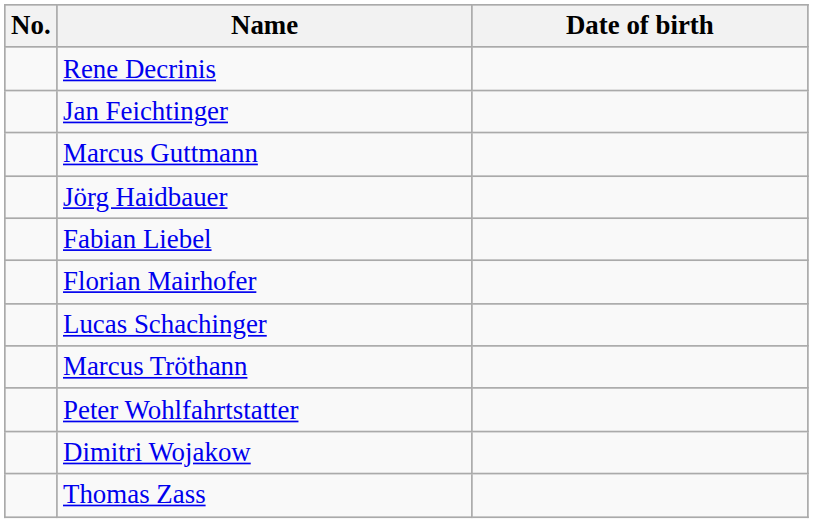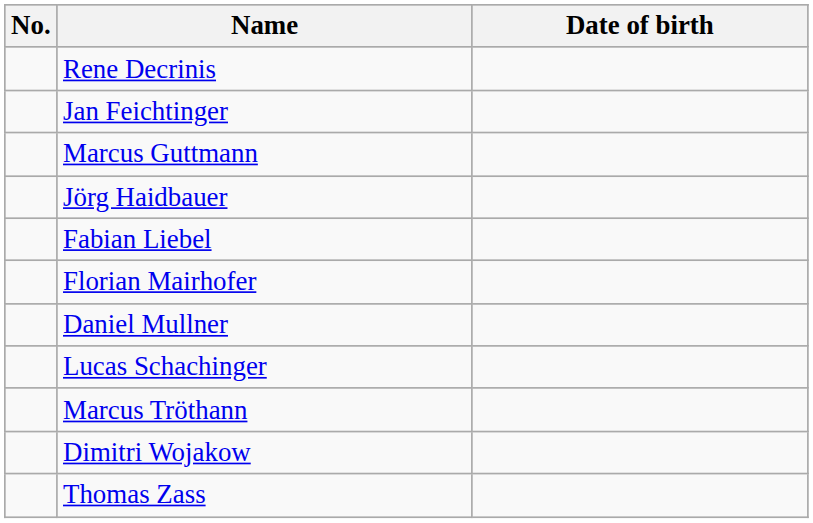+ row: Daniel Mullner
- row: Peter Wohlfahrtstatter
